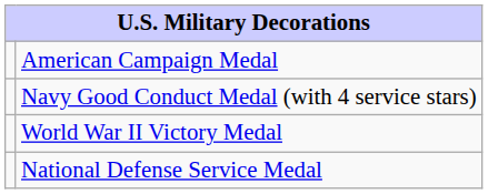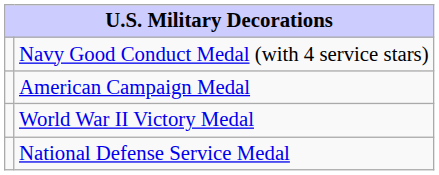rows swapped: Navy Good Conduct Medal (with 4 service stars) <-> American Campaign Medal
